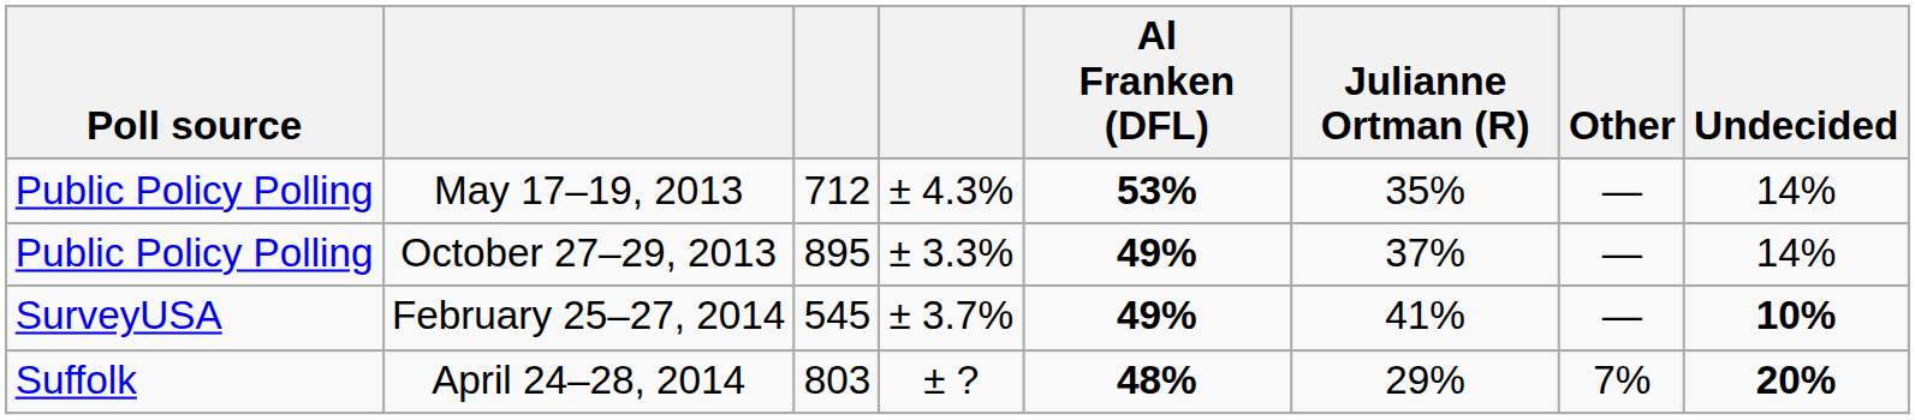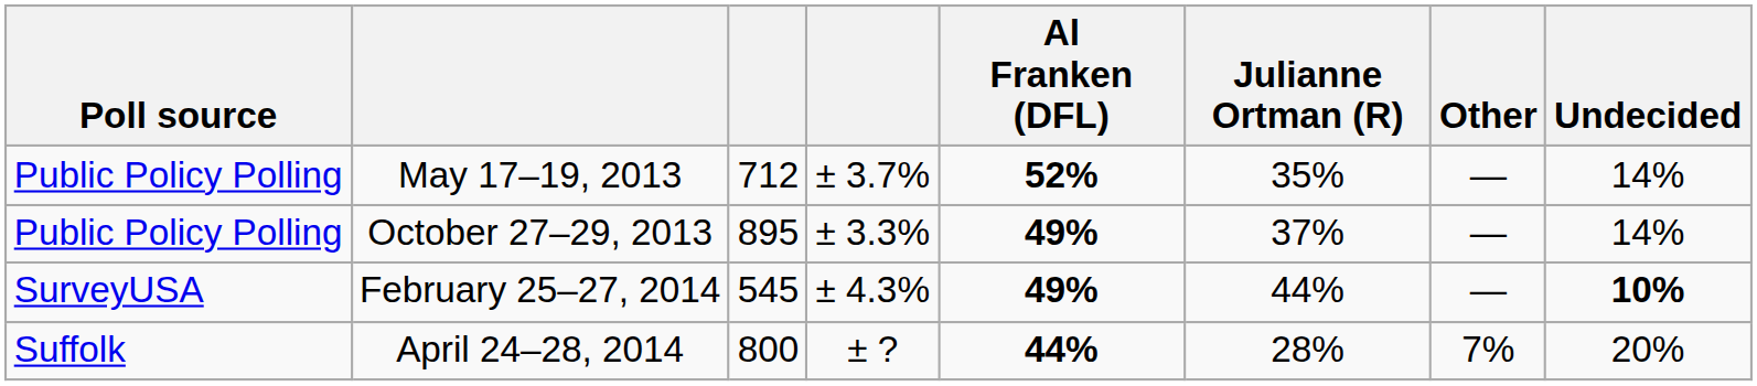May 17–19, 2013 | column 4: ± 4.3% -> ± 3.7%
May 17–19, 2013 | Al Franken (DFL): 53% -> 52%
February 25–27, 2014 | column 4: ± 3.7% -> ± 4.3%
February 25–27, 2014 | Julianne Ortman (R): 41% -> 44%
April 24–28, 2014 | column 3: 803 -> 800
April 24–28, 2014 | Al Franken (DFL): 48% -> 44%
April 24–28, 2014 | Julianne Ortman (R): 29% -> 28%
April 24–28, 2014 | Undecided: bold -> normal
